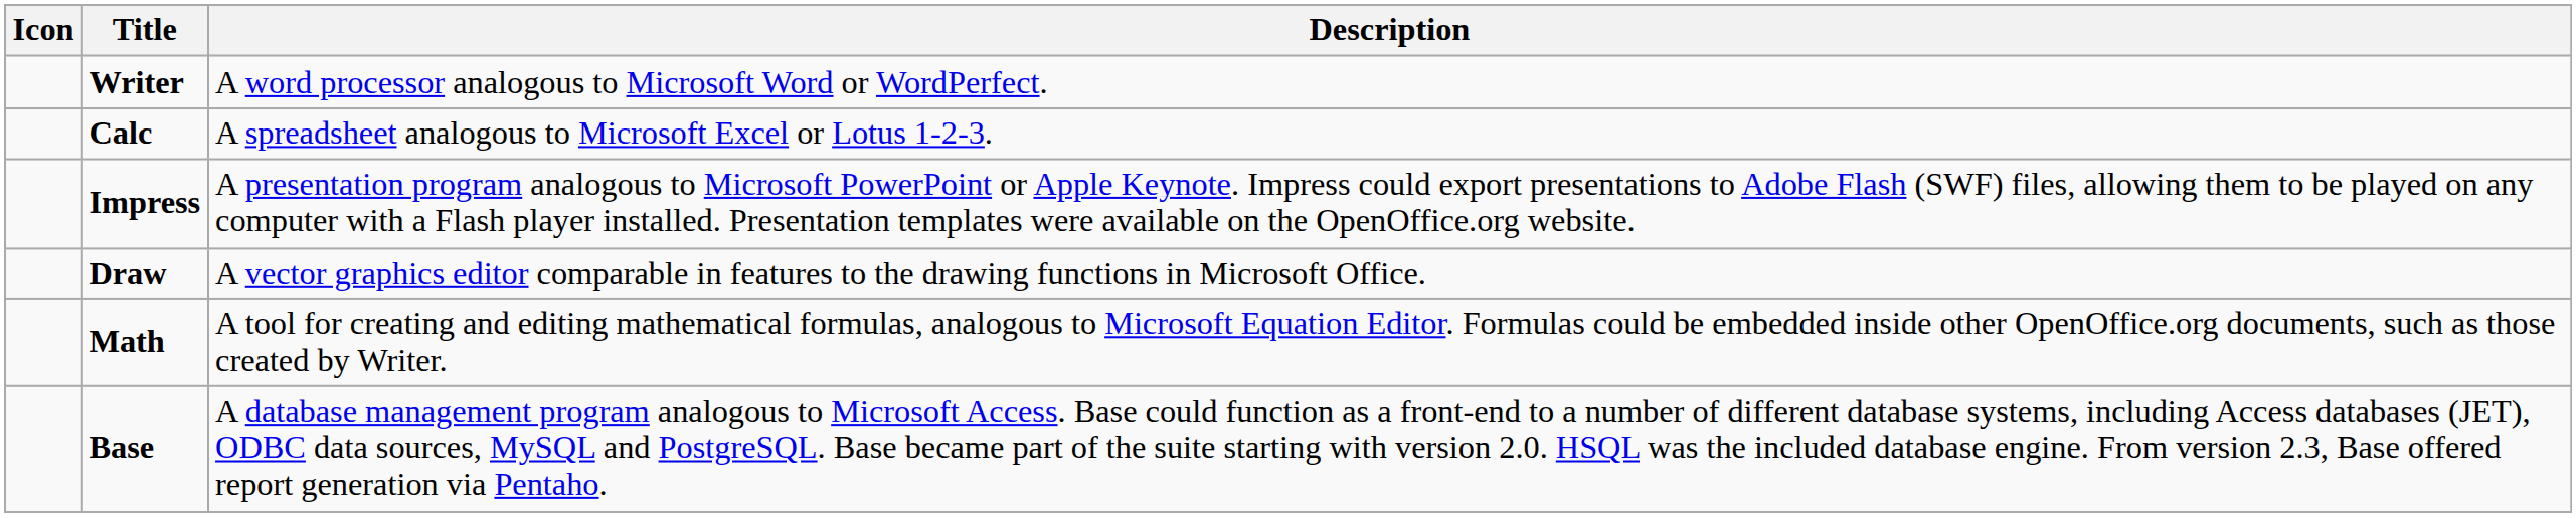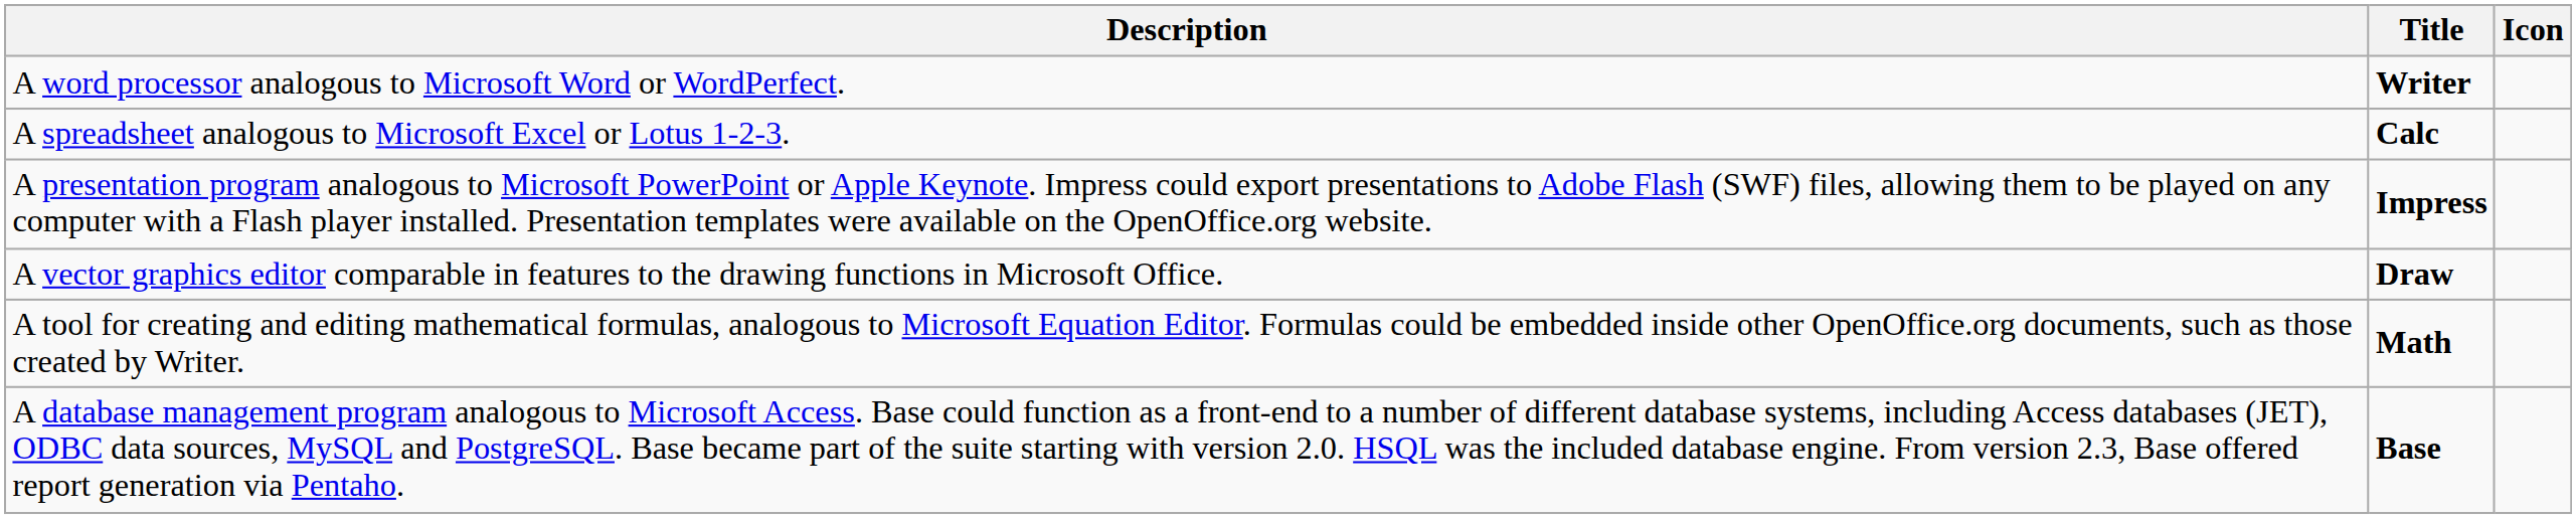columns swapped: Icon <-> Description
